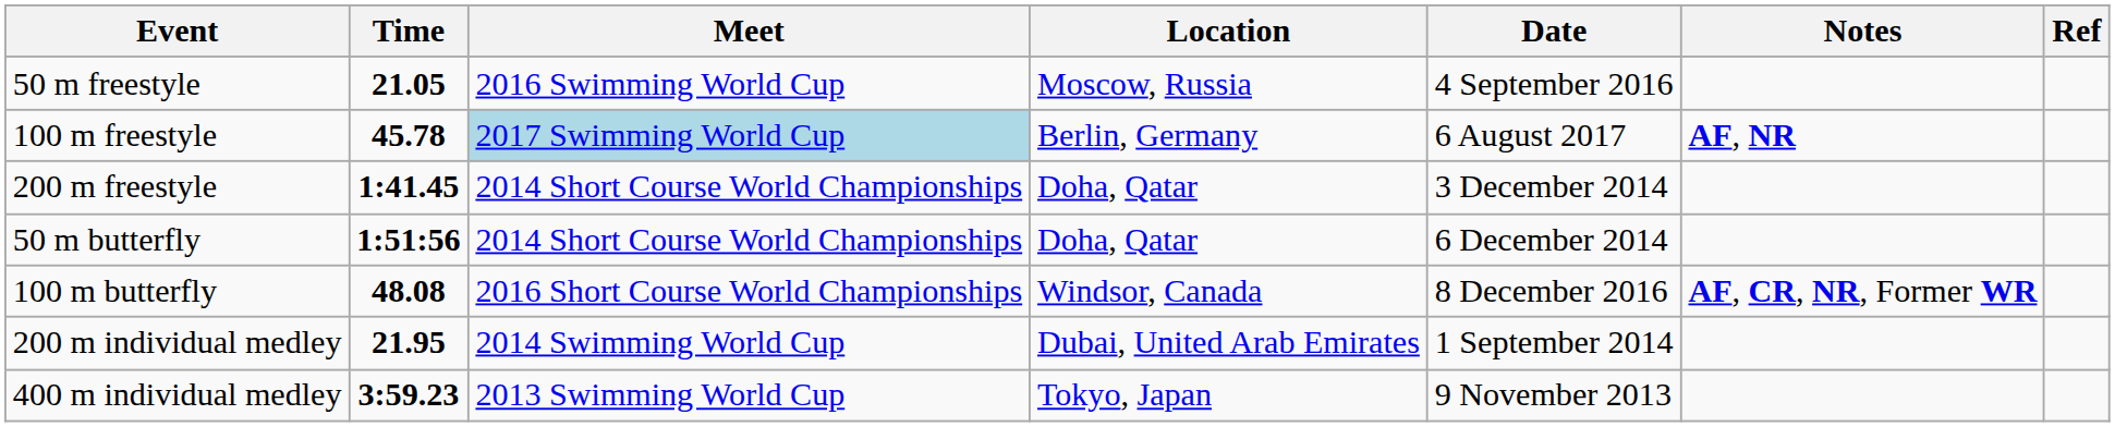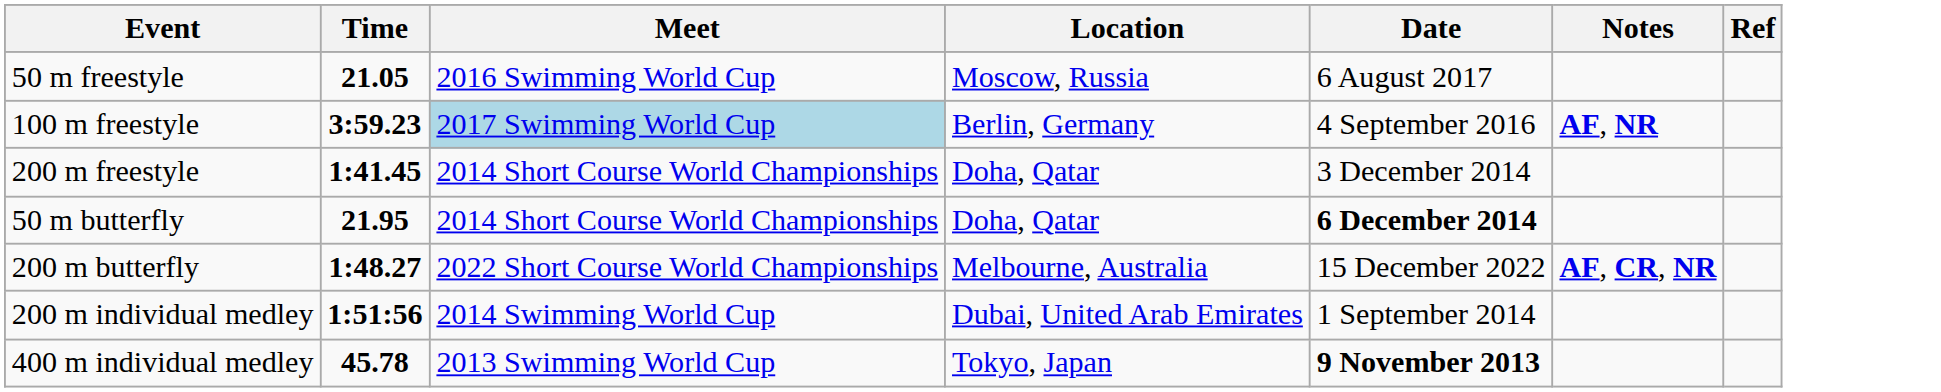50 m freestyle | Date: 4 September 2016 -> 6 August 2017
100 m freestyle | Time: 45.78 -> 3:59.23
100 m freestyle | Date: 6 August 2017 -> 4 September 2016
50 m butterfly | Time: 1:51:56 -> 21.95
50 m butterfly | Date: normal -> bold
- row: 100 m butterfly | 48.08 | 2016 Short Course World Championships | Windsor, Canada | 8 December 2016 | AF, CR, NR, Former WR
+ row: 200 m butterfly | 1:48.27 | 2022 Short Course World Championships | Melbourne, Australia | 15 December 2022 | AF, CR, NR
200 m individual medley | Time: 21.95 -> 1:51:56
400 m individual medley | Time: 3:59.23 -> 45.78
400 m individual medley | Date: normal -> bold
